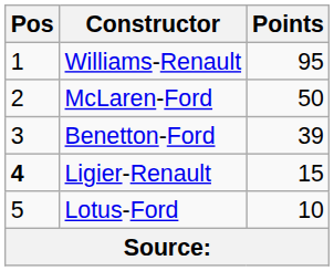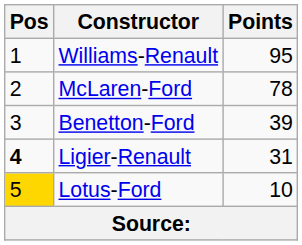McLaren-Ford | Points: 50 -> 78
Ligier-Renault | Points: 15 -> 31
Lotus-Ford | Pos: no background -> gold background
